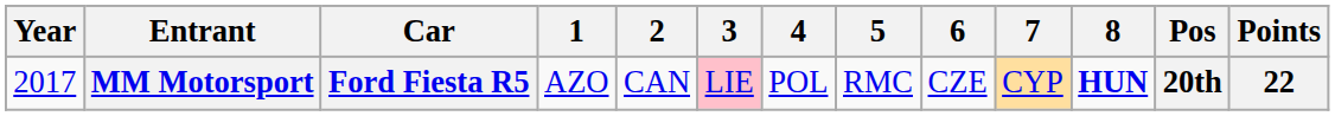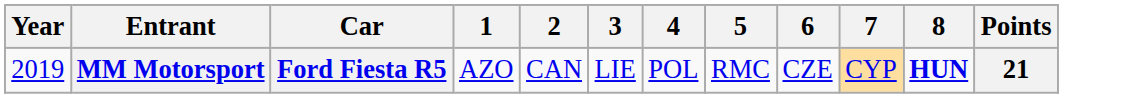- column: Pos | 20th
MM Motorsport | Year: 2017 -> 2019
MM Motorsport | 3: pink background -> no background
MM Motorsport | Points: 22 -> 21
